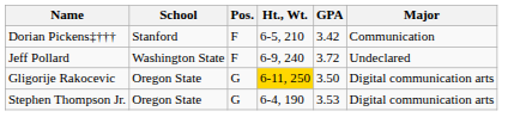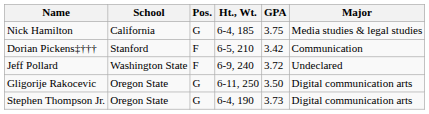+ row: Nick Hamilton | California | G | 6-4, 185 | 3.75 | Media studies & legal studies
Gligorije Rakocevic | Ht., Wt.: gold background -> no background
Stephen Thompson Jr. | GPA: 3.53 -> 3.73
